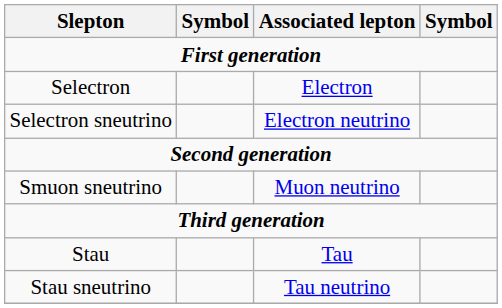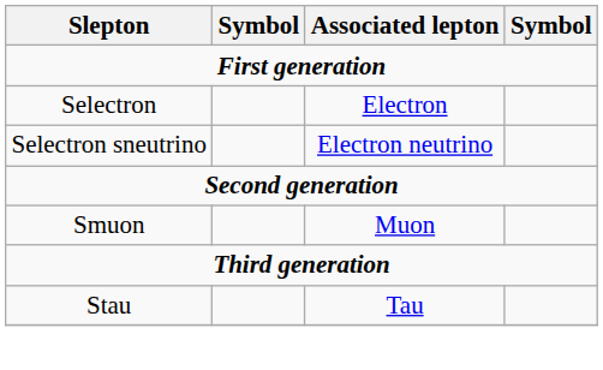+ row: Smuon | Muon
- row: Smuon sneutrino | Muon neutrino
- row: Stau sneutrino | Tau neutrino
